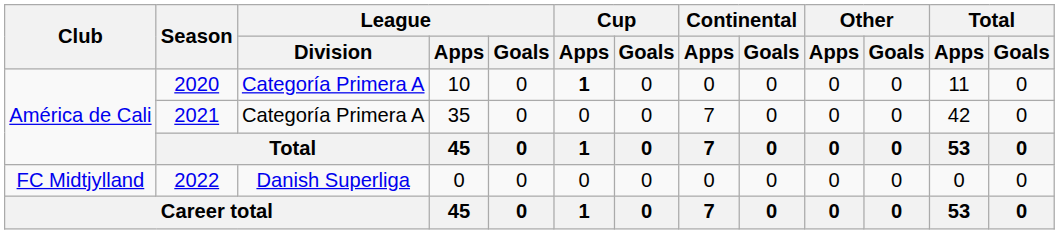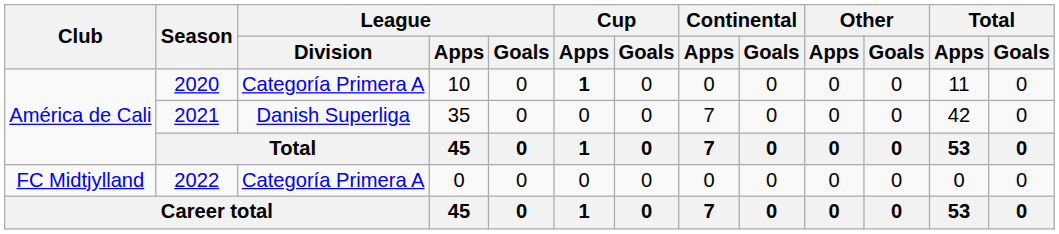2021 | League / Division: Categoría Primera A -> Danish Superliga
2022 | League / Division: Danish Superliga -> Categoría Primera A
